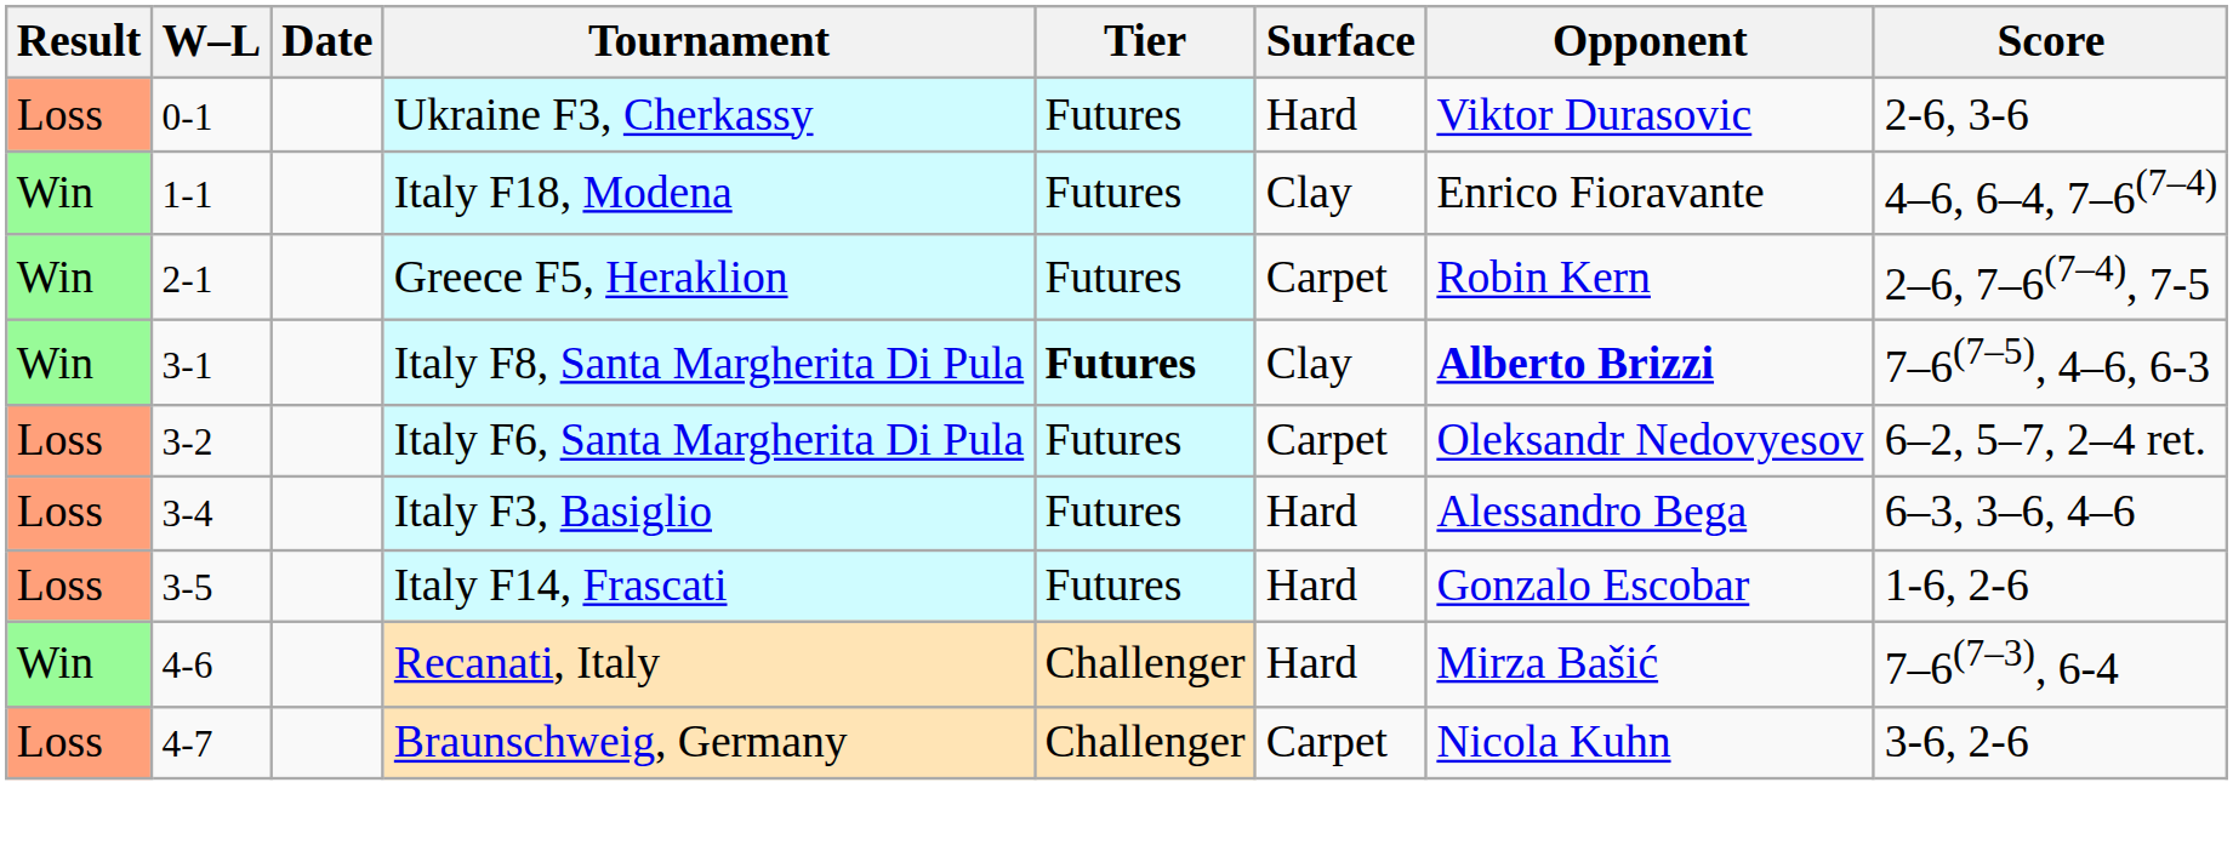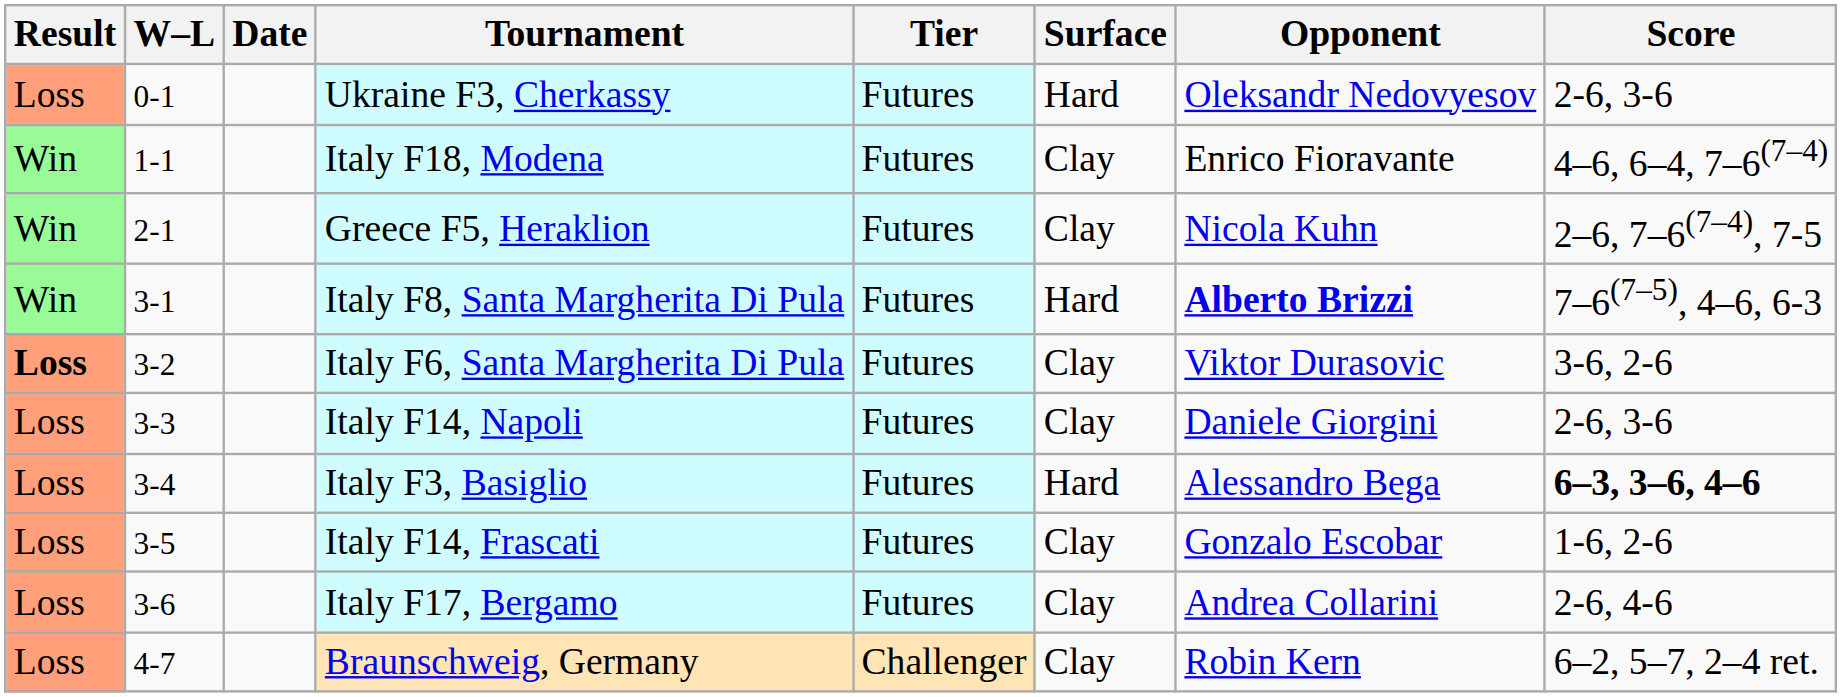Ukraine F3, Cherkassy | Opponent: Viktor Durasovic -> Oleksandr Nedovyesov
Greece F5, Heraklion | Surface: Carpet -> Clay
Greece F5, Heraklion | Opponent: Robin Kern -> Nicola Kuhn
Italy F8, Santa Margherita Di Pula | Tier: bold -> normal
Italy F8, Santa Margherita Di Pula | Surface: Clay -> Hard
Italy F6, Santa Margherita Di Pula | Result: normal -> bold
Italy F6, Santa Margherita Di Pula | Surface: Carpet -> Clay
Italy F6, Santa Margherita Di Pula | Opponent: Oleksandr Nedovyesov -> Viktor Durasovic
Italy F6, Santa Margherita Di Pula | Score: 6–2, 5–7, 2–4 ret. -> 3-6, 2-6
+ row: Loss | 3-3 | Italy F14, Napoli | Futures | Clay | Daniele Giorgini | 2-6, 3-6
Italy F3, Basiglio | Score: normal -> bold
Italy F14, Frascati | Surface: Hard -> Clay
+ row: Loss | 3-6 | Italy F17, Bergamo | Futures | Clay | Andrea Collarini | 2-6, 4-6
- row: Win | 4-6 | Recanati, Italy | Challenger | Hard | Mirza Bašić | 7–6(7–3), 6-4
Braunschweig, Germany | Surface: Carpet -> Clay
Braunschweig, Germany | Opponent: Nicola Kuhn -> Robin Kern
Braunschweig, Germany | Score: 3-6, 2-6 -> 6–2, 5–7, 2–4 ret.
